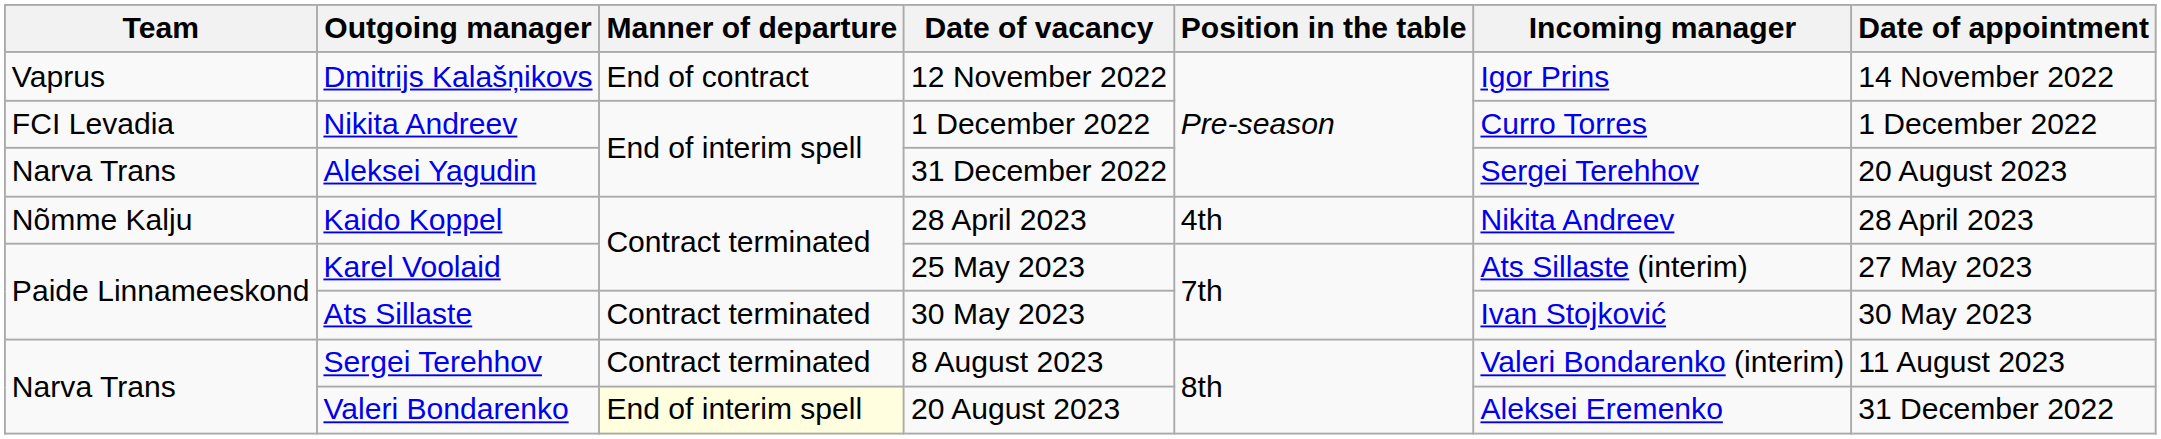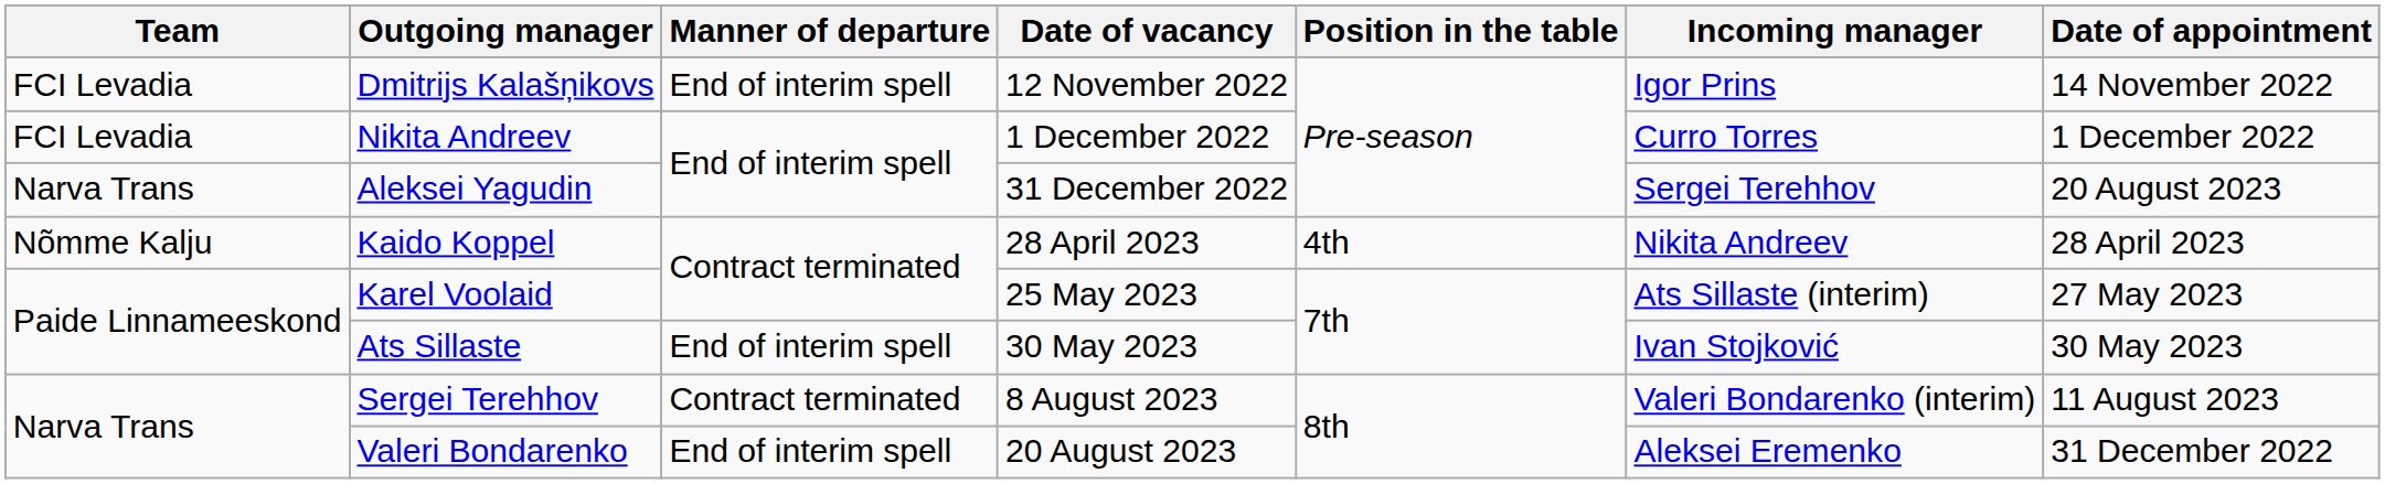Dmitrijs Kalašņikovs | Team: Vaprus -> FCI Levadia
Dmitrijs Kalašņikovs | Manner of departure: End of contract -> End of interim spell
Ats Sillaste | Manner of departure: Contract terminated -> End of interim spell
Valeri Bondarenko | Manner of departure: lightyellow background -> no background
